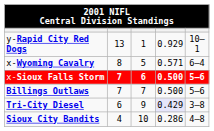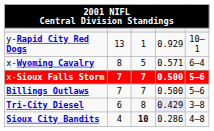x-Sioux Falls Storm | column 3: 6 -> 7
Tri-City Diesel | column 3: 9 -> 8
Sioux City Bandits | column 3: normal -> bold
